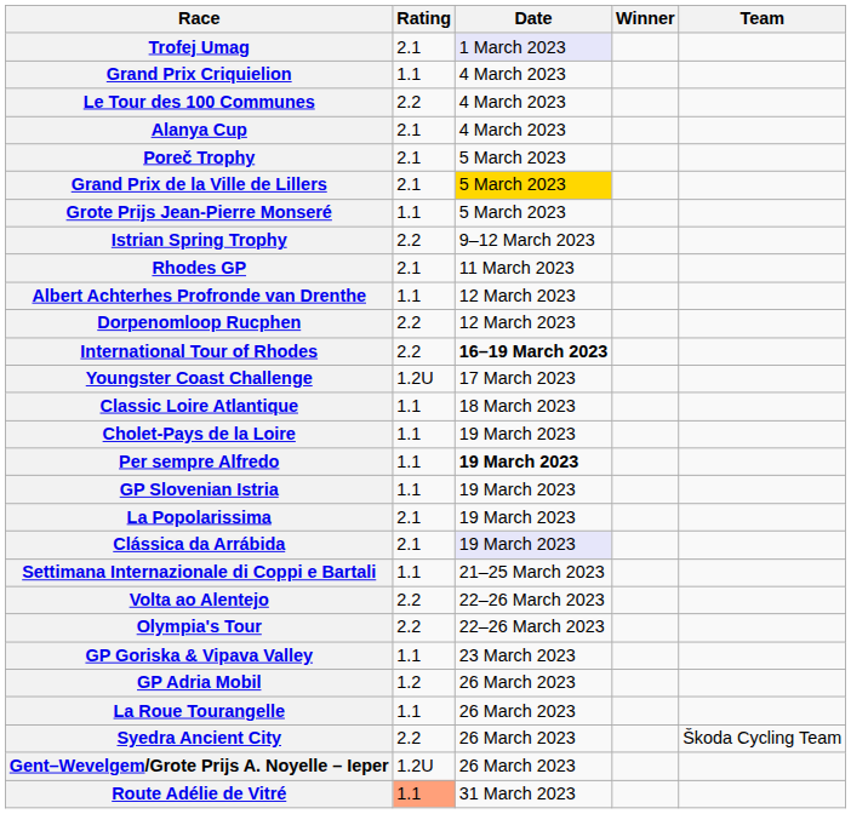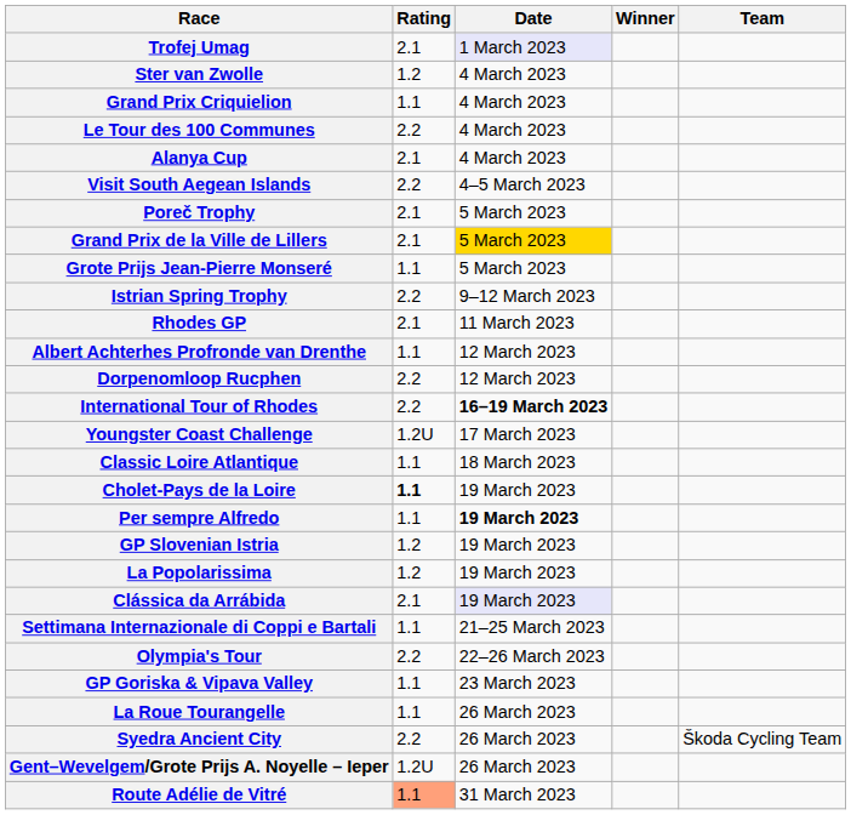+ row: Ster van Zwolle | 1.2 | 4 March 2023
+ row: Visit South Aegean Islands | 2.2 | 4–5 March 2023
Cholet-Pays de la Loire | Rating: normal -> bold
GP Slovenian Istria | Rating: 1.1 -> 1.2
La Popolarissima | Rating: 2.1 -> 1.2
- row: Volta ao Alentejo | 2.2 | 22–26 March 2023
- row: GP Adria Mobil | 1.2 | 26 March 2023
